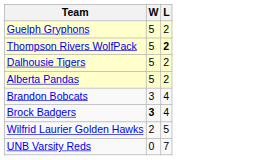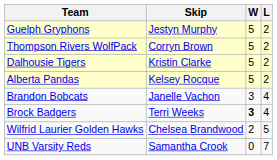+ column: Skip | Jestyn Murphy | Corryn Brown | Kristin Clarke | Kelsey Rocque | Janelle Vachon | Terri Weeks | Chelsea Brandwood | Samantha Crook
Thompson Rivers WolfPack | L: bold -> normal
